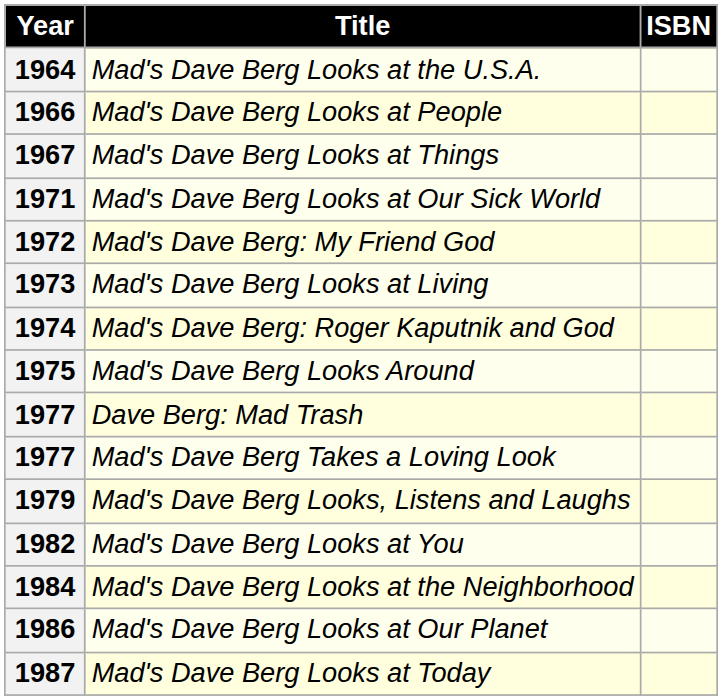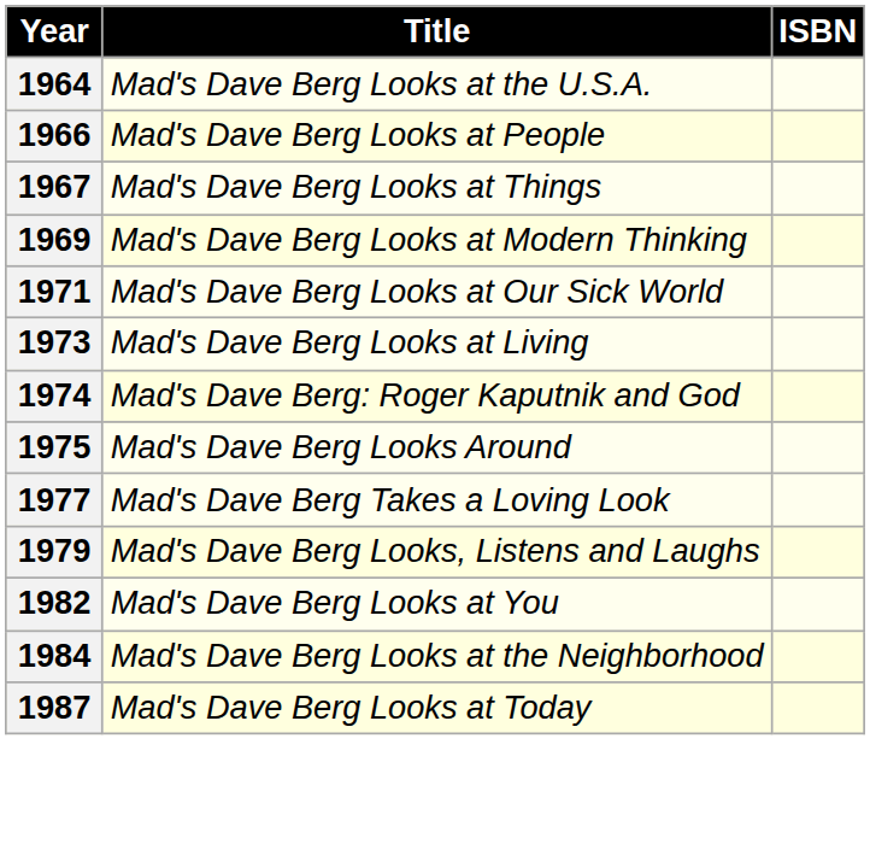+ row: 1969 | Mad's Dave Berg Looks at Modern Thinking
- row: 1972 | Mad's Dave Berg: My Friend God
- row: 1977 | Dave Berg: Mad Trash
- row: 1986 | Mad's Dave Berg Looks at Our Planet
